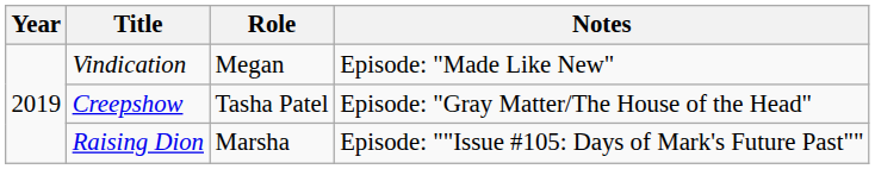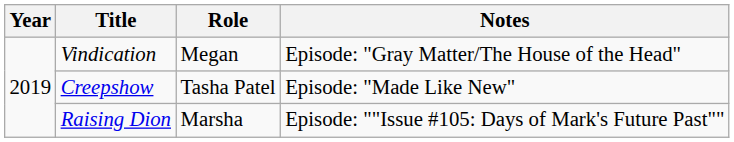Vindication | Notes: Episode: "Made Like New" -> Episode: "Gray Matter/The House of the Head"
Creepshow | Notes: Episode: "Gray Matter/The House of the Head" -> Episode: "Made Like New"
